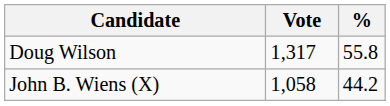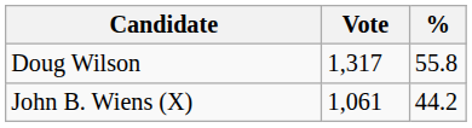John B. Wiens (X) | Vote: 1,058 -> 1,061
